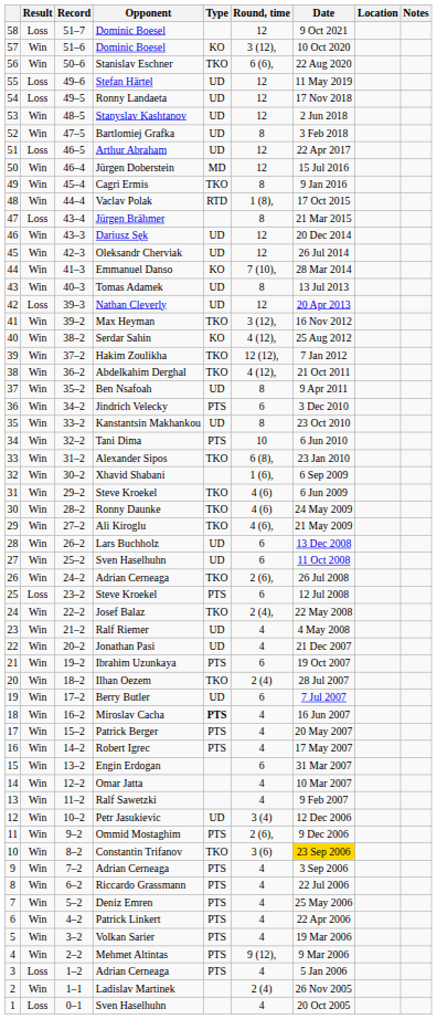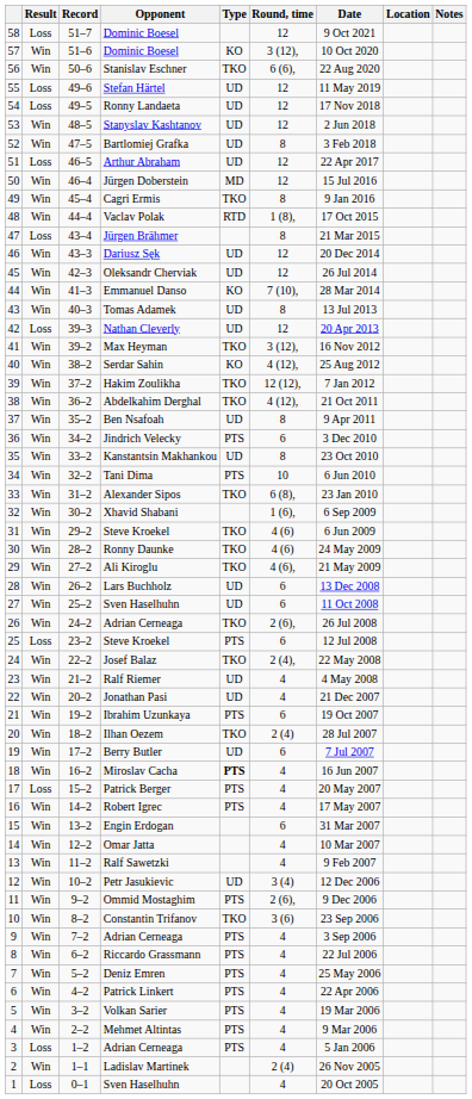Patrick Berger | Result: Win -> Loss
Constantin Trifanov | Date: gold background -> no background
Mehmet Altintas | Round, time: 9 (12), -> 4
